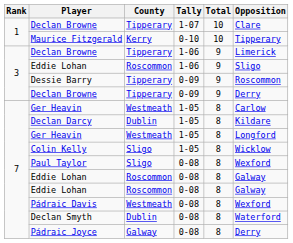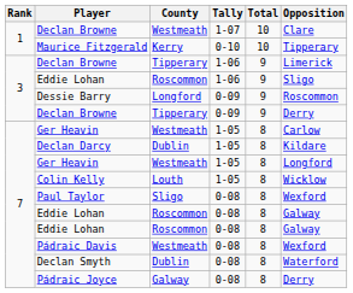Declan Browne / 1-07 | County: Tipperary -> Westmeath
Dessie Barry | County: Tipperary -> Longford
Colin Kelly | County: Sligo -> Louth
